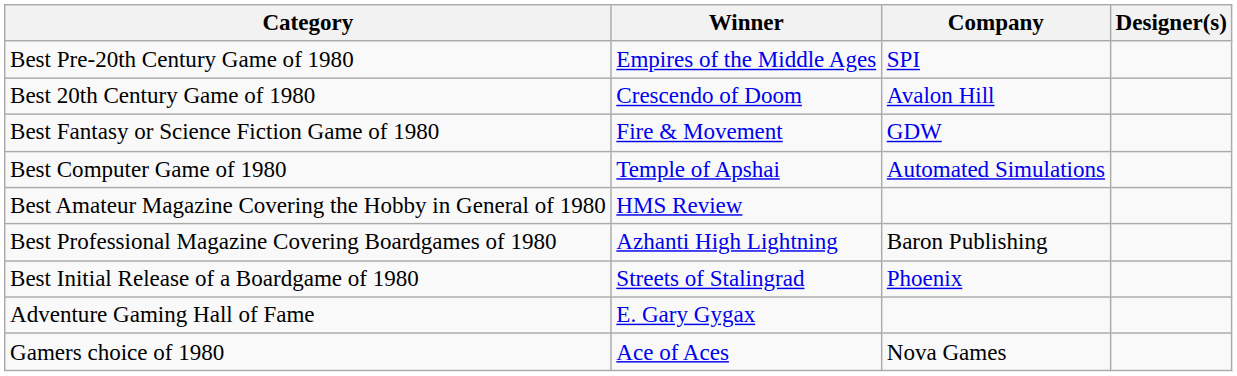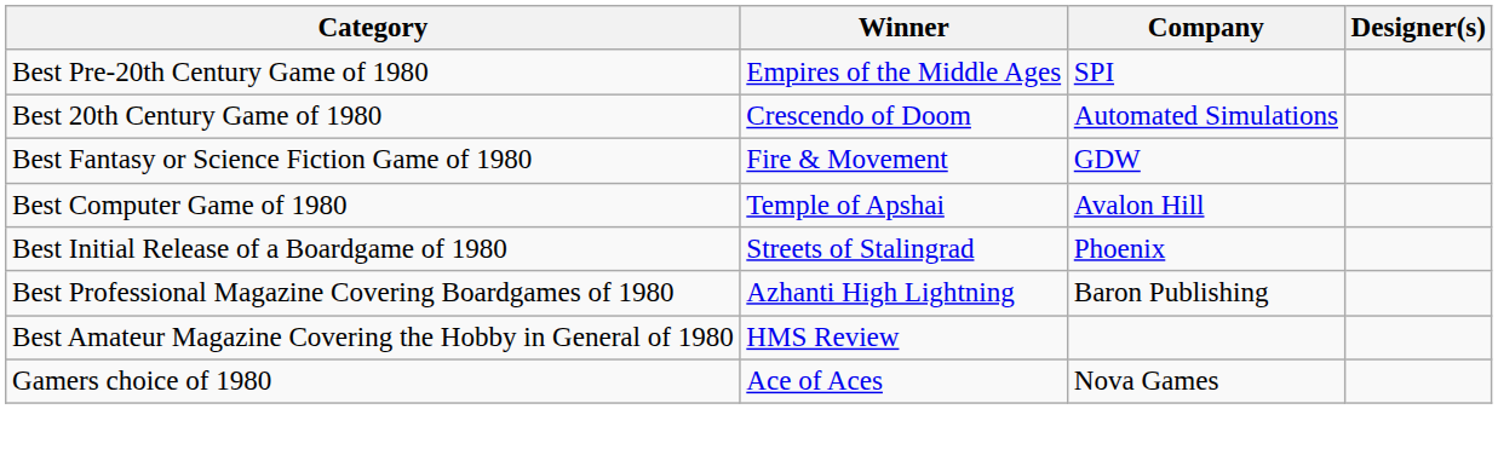Best 20th Century Game of 1980 | Company: Avalon Hill -> Automated Simulations
Best Computer Game of 1980 | Company: Automated Simulations -> Avalon Hill
rows swapped: Best Initial Release of a Boardgame of 1980 <-> Best Amateur Magazine Covering the Hobby in General of 1980
- row: Adventure Gaming Hall of Fame | E. Gary Gygax
